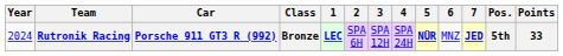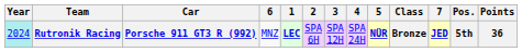columns swapped: Class <-> 6
Rutronik Racing | Year: no background -> paleturquoise background
Rutronik Racing | Points: 33 -> 36
